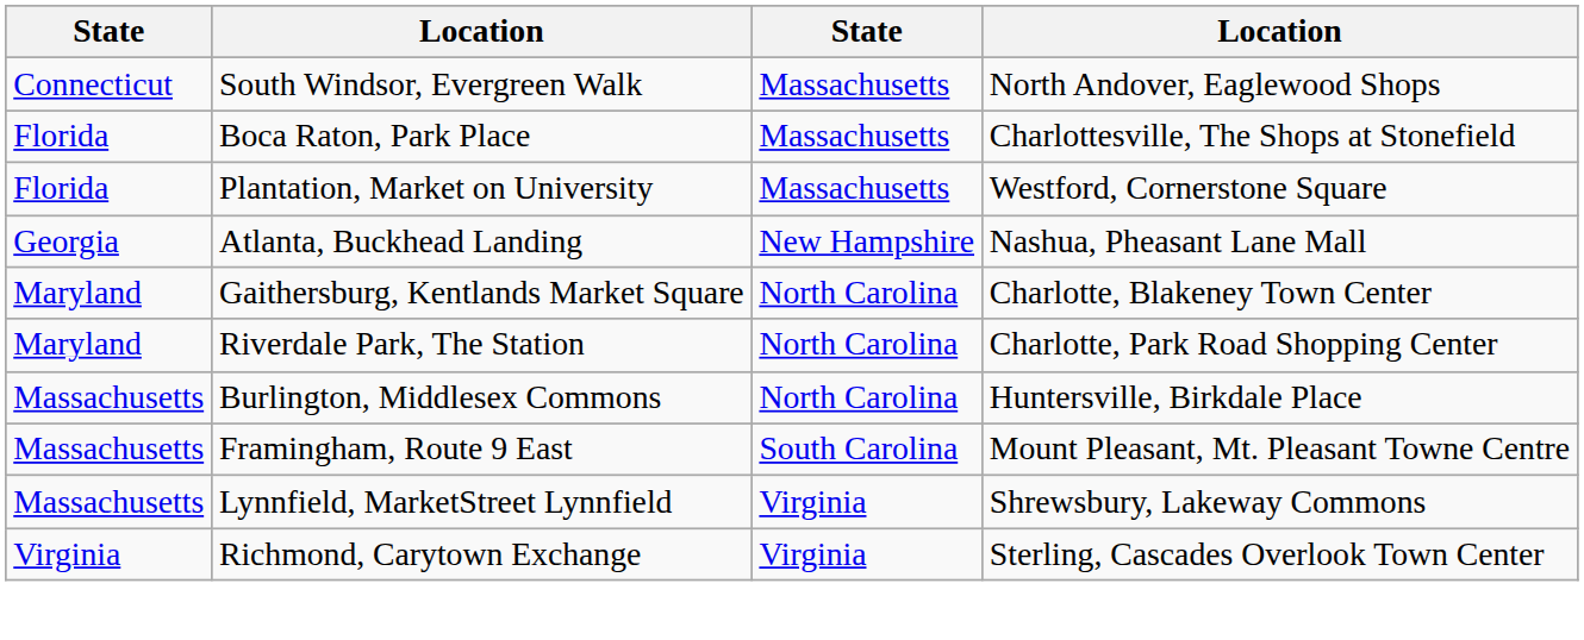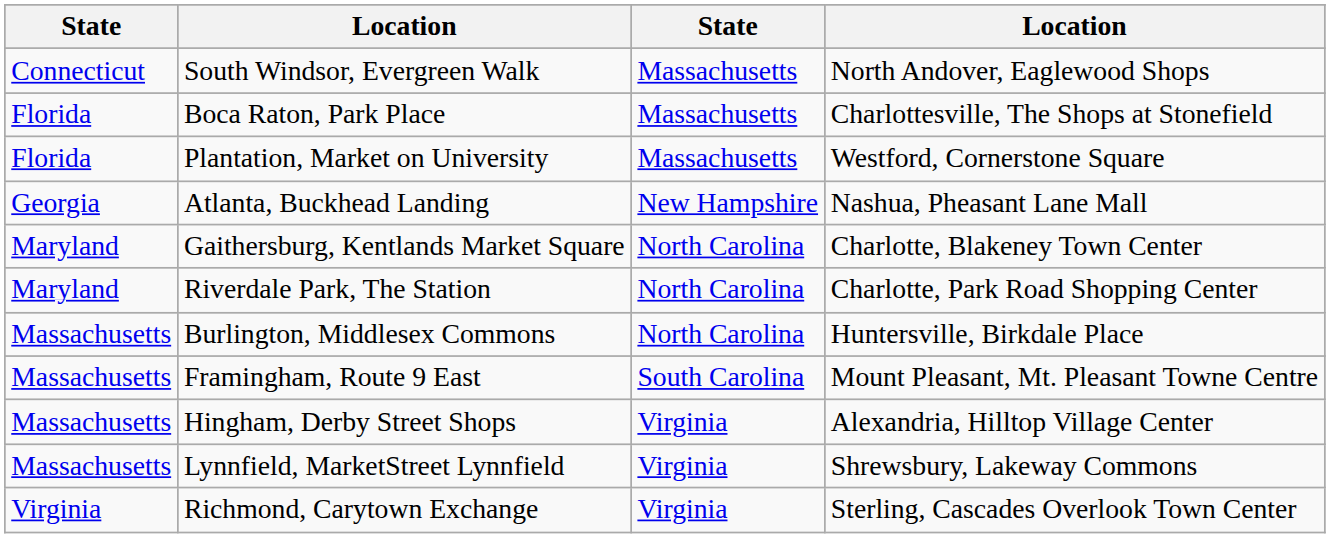+ row: Massachusetts | Hingham, Derby Street Shops | Virginia | Alexandria, Hilltop Village Center
